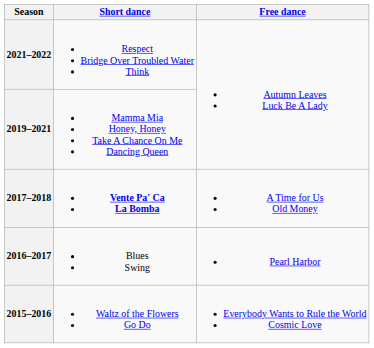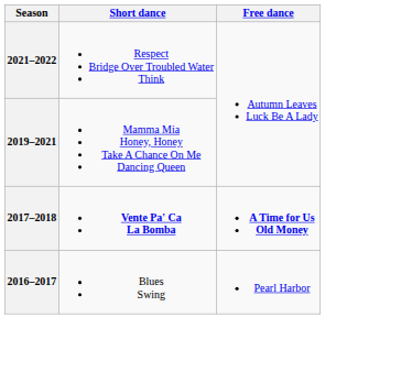2017–2018 | Free dance: normal -> bold
- row: 2015–2016 | Waltz of the Flowers Go Do | Everybody Wants to Rule the World Cosmic Love
